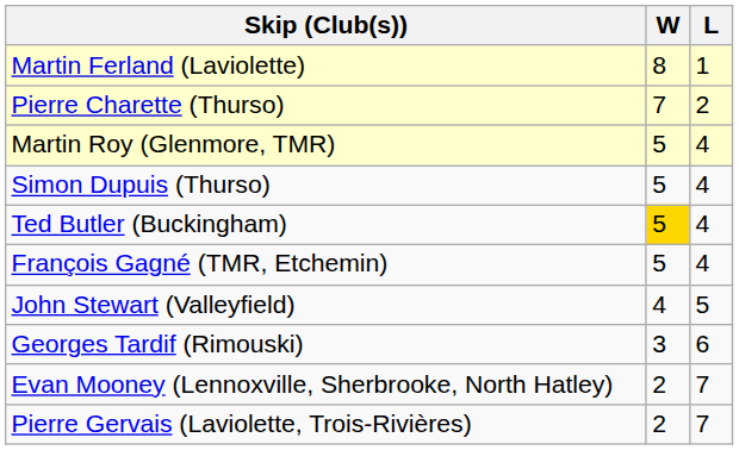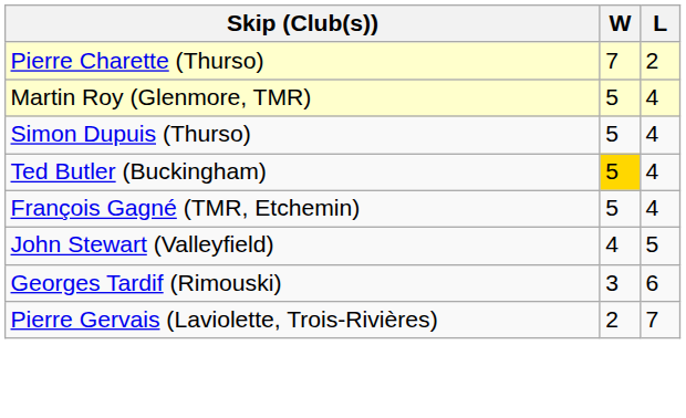- row: Martin Ferland (Laviolette) | 8 | 1
- row: Evan Mooney (Lennoxville, Sherbrooke, North Hatley) | 2 | 7
